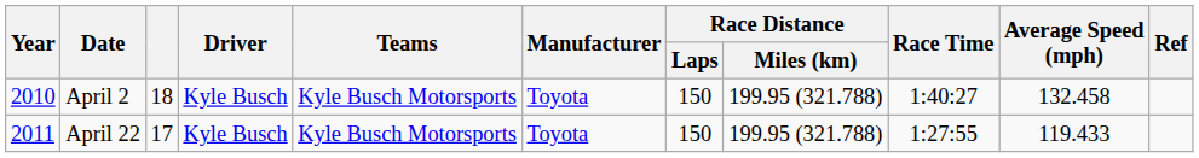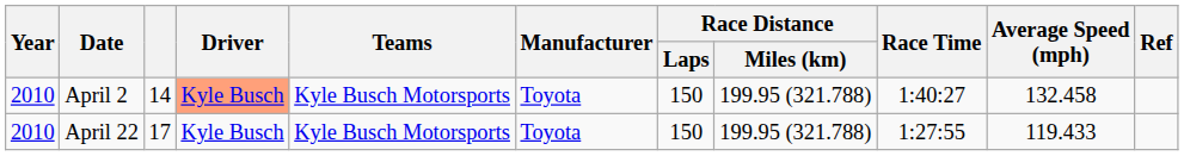April 2 | column 3: 18 -> 14
April 2 | Driver: no background -> lightsalmon background
April 22 | Year: 2011 -> 2010
